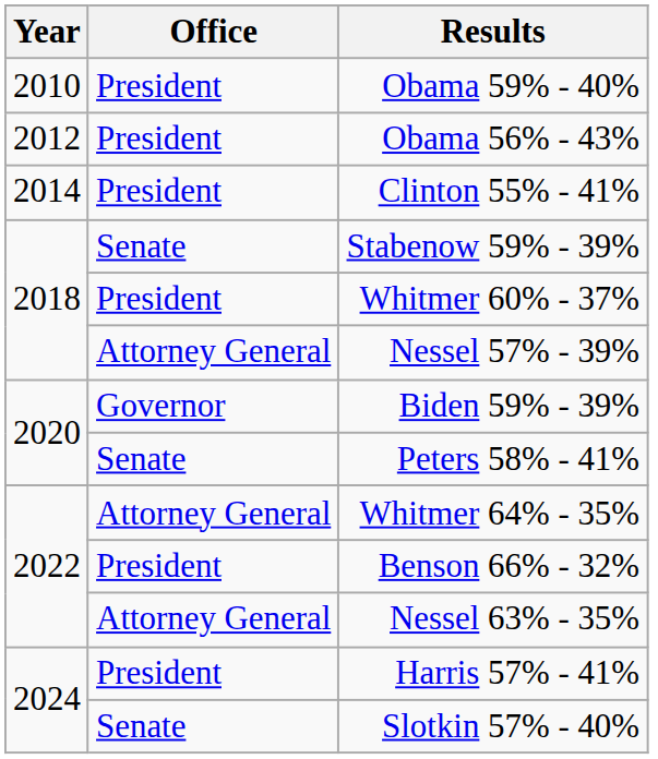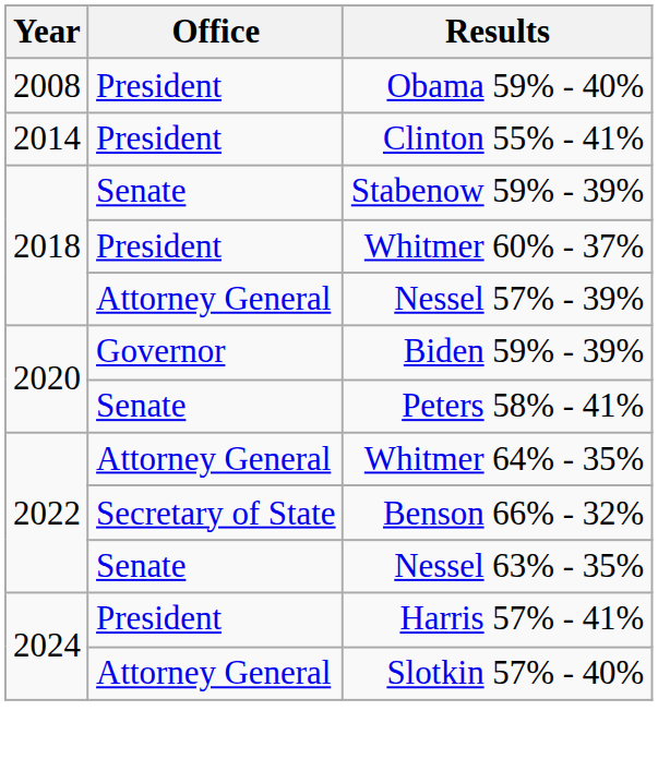Obama 59% - 40% | Year: 2010 -> 2008
- row: 2012 | President | Obama 56% - 43%
Benson 66% - 32% | Office: President -> Secretary of State
Nessel 63% - 35% | Office: Attorney General -> Senate
Slotkin 57% - 40% | Office: Senate -> Attorney General
